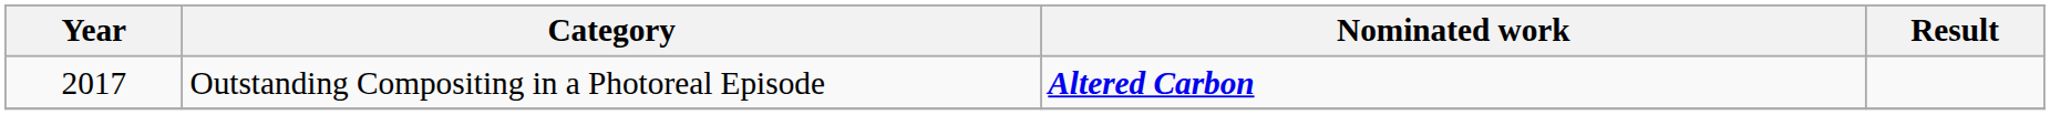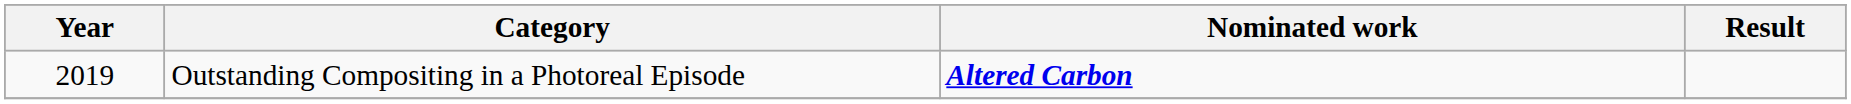Outstanding Compositing in a Photoreal Episode | Year: 2017 -> 2019
